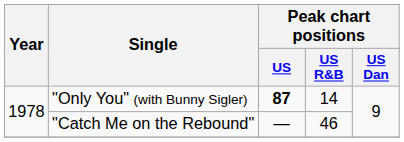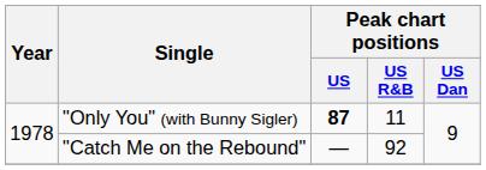"Only You" (with Bunny Sigler) | Peak chart positions / US R&B: 14 -> 11
"Catch Me on the Rebound" | Peak chart positions / US R&B: 46 -> 92
